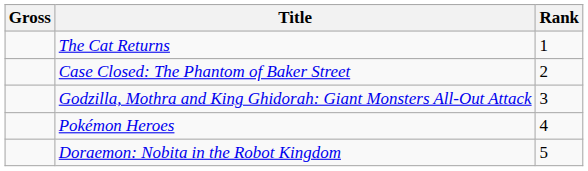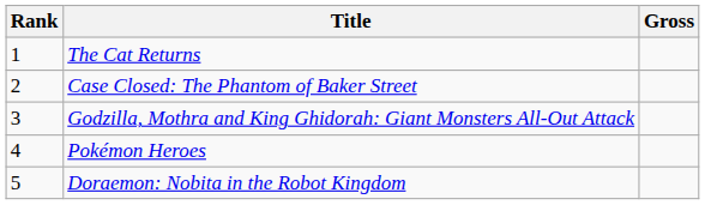columns swapped: Rank <-> Gross
